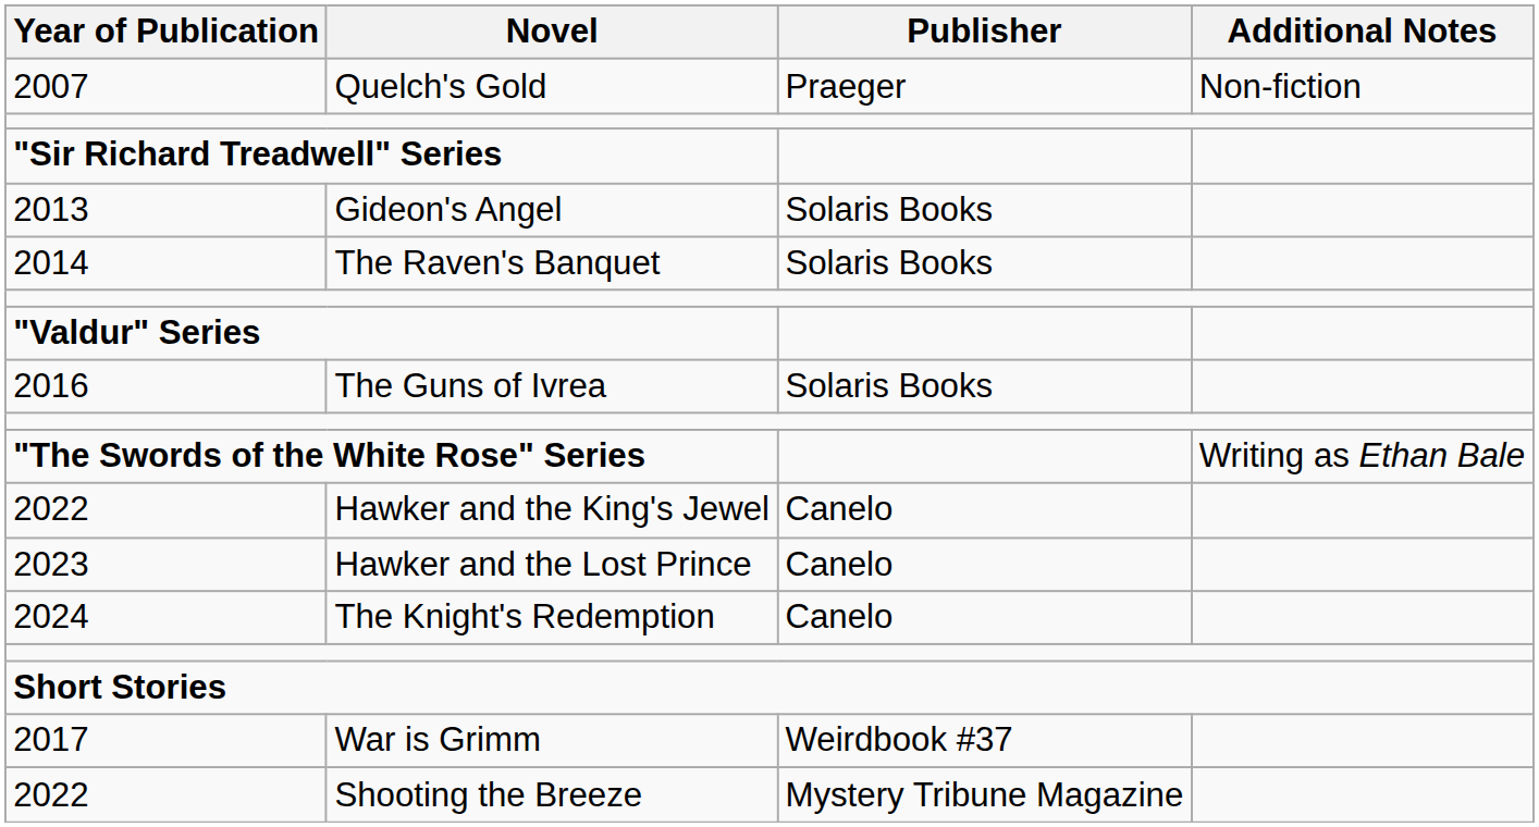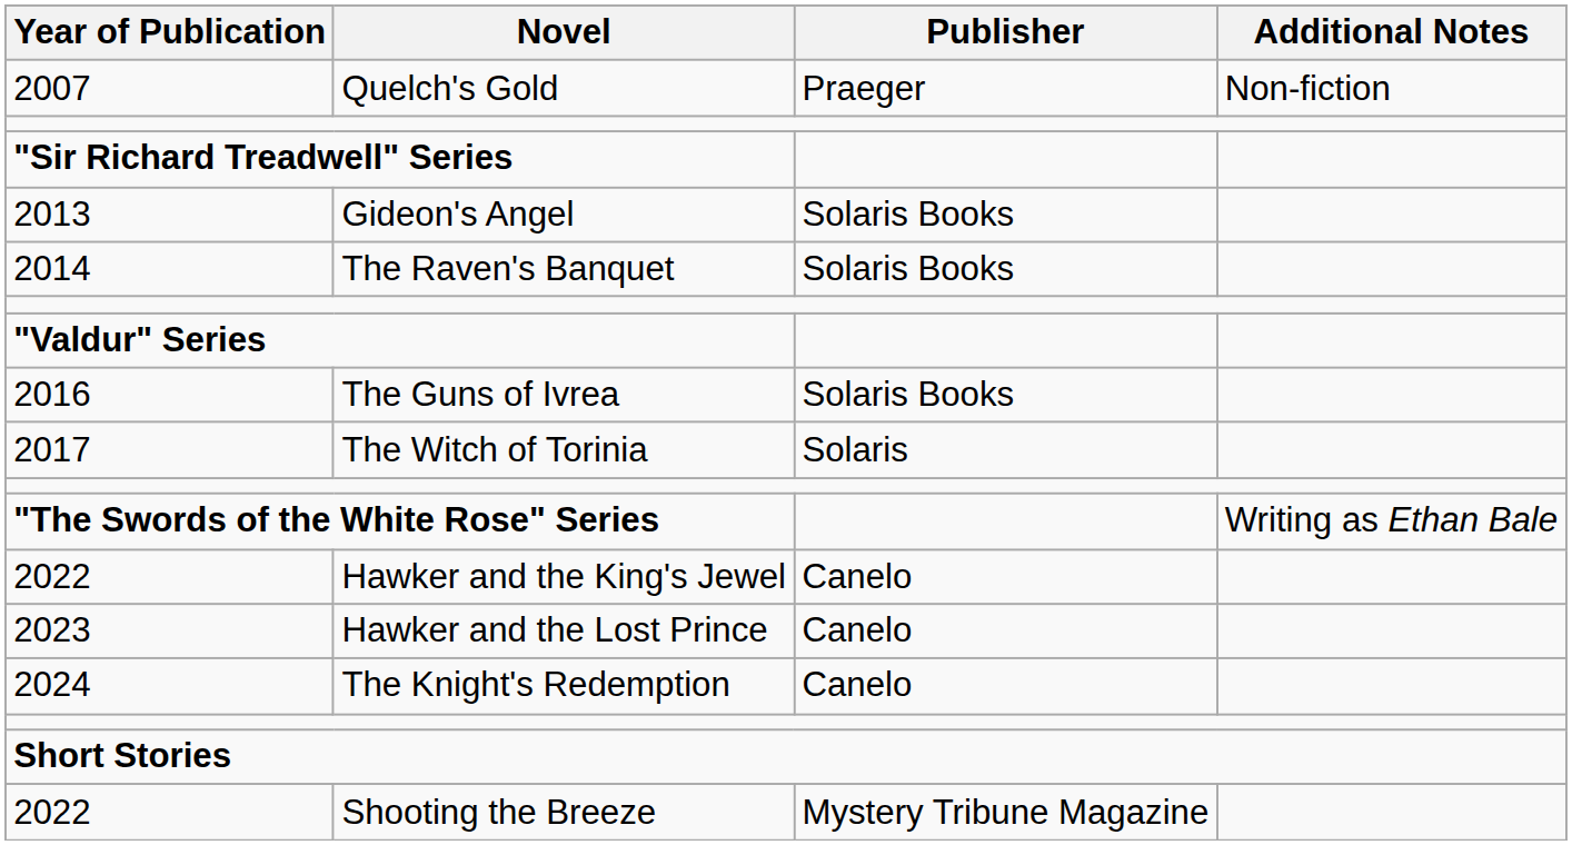+ row: 2017 | The Witch of Torinia | Solaris
- row: 2017 | War is Grimm | Weirdbook #37
